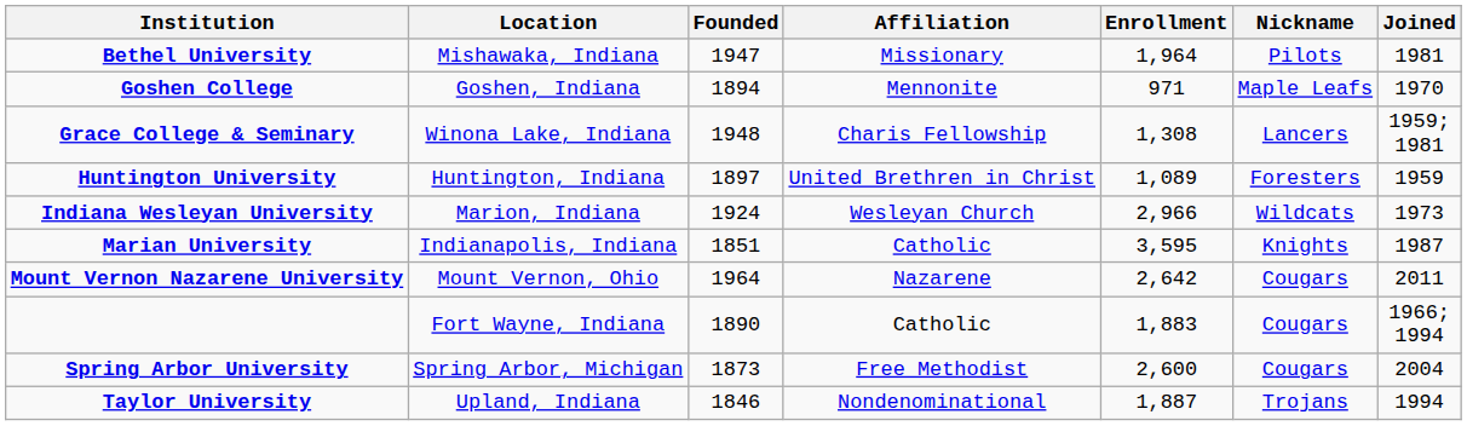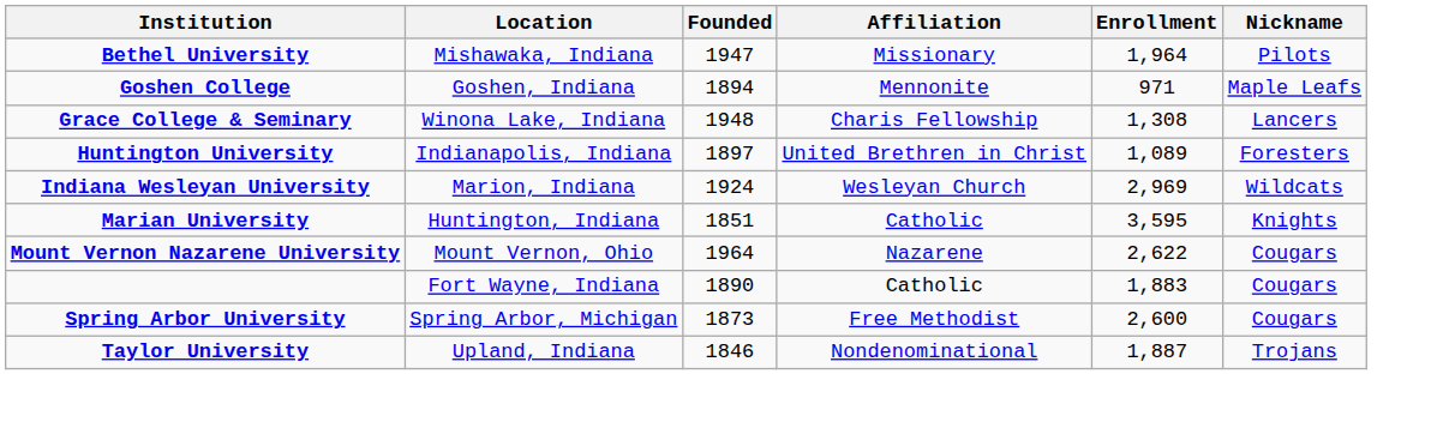- column: Joined | 1981 | 1970 | 1959; 1981 | 1959 | 1973 | 1987 | 2011 | 1966; 1994 | 2004 | 1994
Huntington University | Location: Huntington, Indiana -> Indianapolis, Indiana
Indiana Wesleyan University | Enrollment: 2,966 -> 2,969
Marian University | Location: Indianapolis, Indiana -> Huntington, Indiana
Mount Vernon Nazarene University | Enrollment: 2,642 -> 2,622
